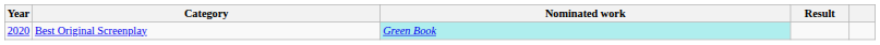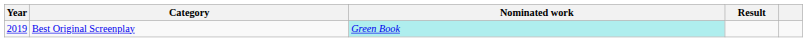Best Original Screenplay | Year: 2020 -> 2019
